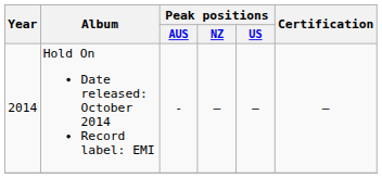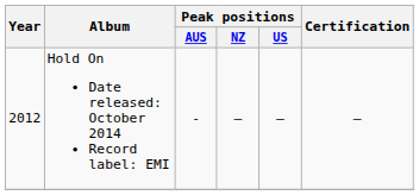Hold On Date released: October 2014 Record label: EMI | Year: 2014 -> 2012
